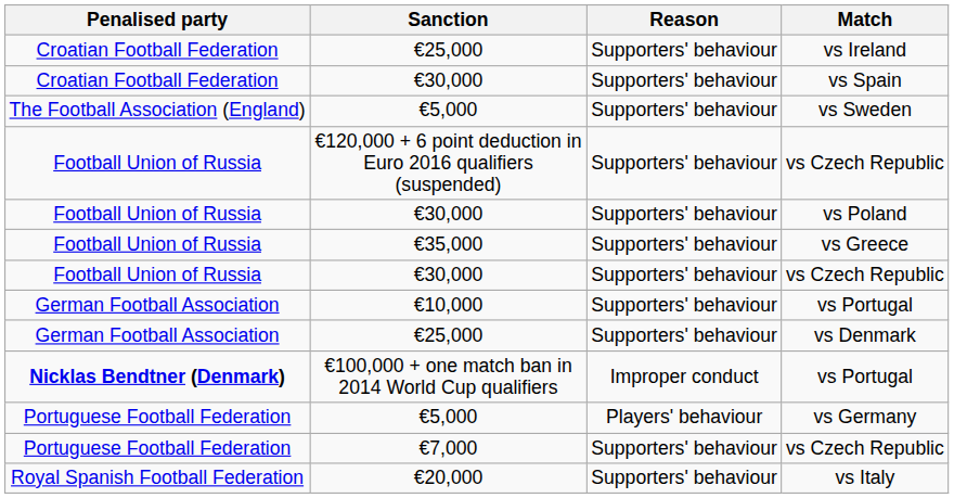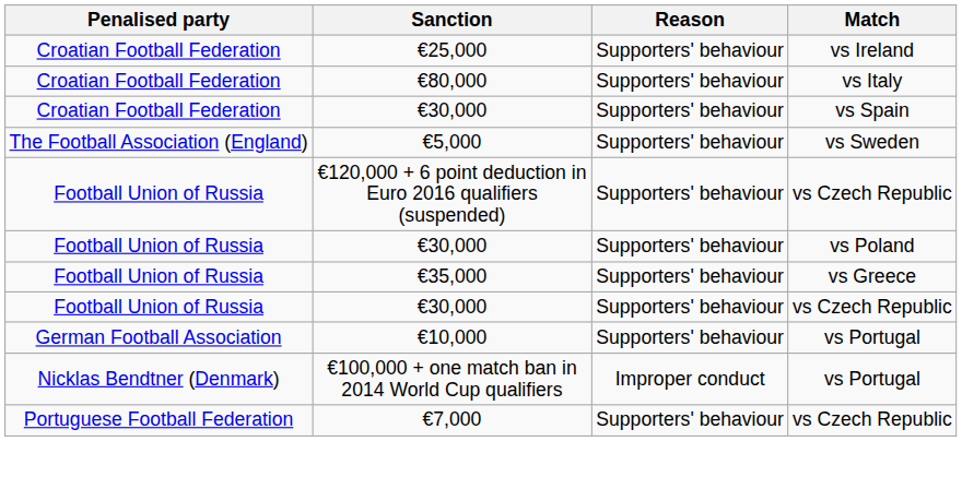+ row: Croatian Football Federation | €80,000 | Supporters' behaviour | vs Italy
- row: German Football Association | €25,000 | Supporters' behaviour | vs Denmark
€100,000 + one match ban in 2014 World Cup qualifiers | Penalised party: bold -> normal
- row: Portuguese Football Federation | €5,000 | Players' behaviour | vs Germany
- row: Royal Spanish Football Federation | €20,000 | Supporters' behaviour | vs Italy
